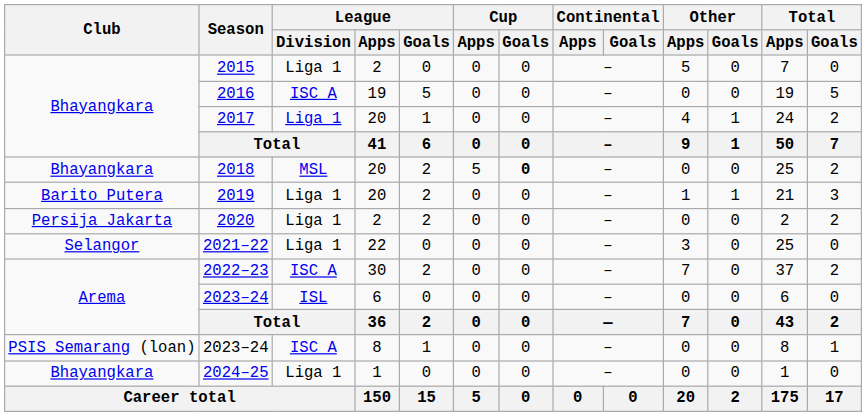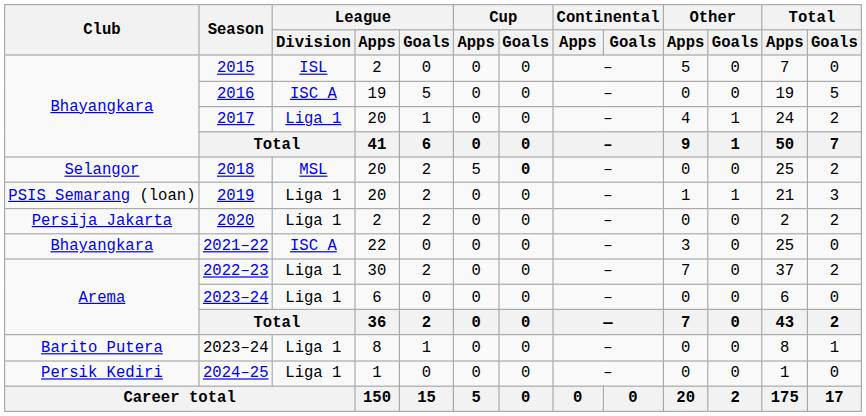2015 | League / Division: Liga 1 -> ISL
2018 | Club: Bhayangkara -> Selangor
2019 | Club: Barito Putera -> PSIS Semarang (loan)
2021–22 | Club: Selangor -> Bhayangkara
2021–22 | League / Division: Liga 1 -> ISC A
2022–23 | League / Division: ISC A -> Liga 1
2023–24 / 6 | League / Division: ISL -> Liga 1
2023–24 / 8 | Club: PSIS Semarang (loan) -> Barito Putera
2023–24 / 8 | League / Division: ISC A -> Liga 1
2024–25 | Club: Bhayangkara -> Persik Kediri
